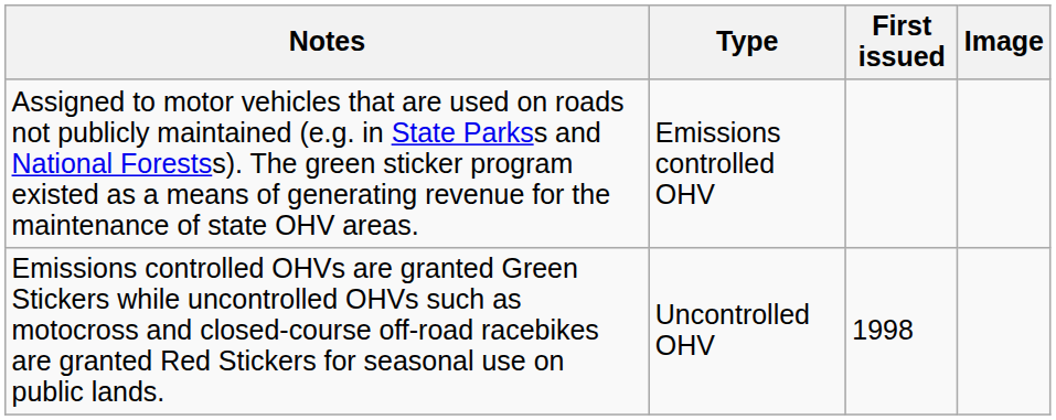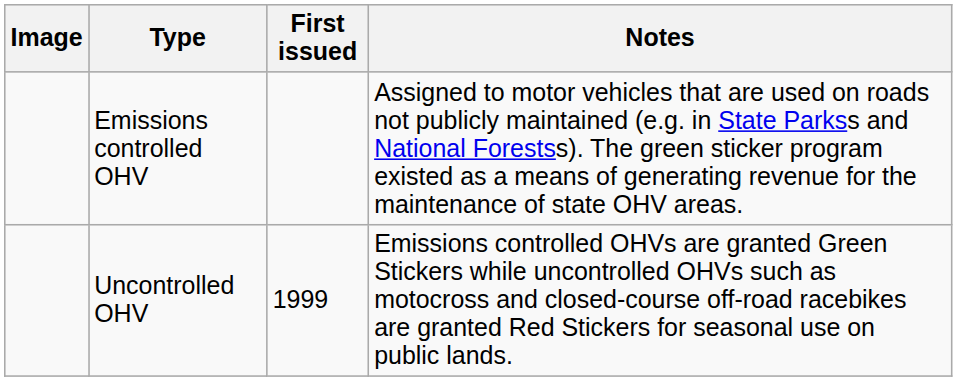columns swapped: Image <-> Notes
Uncontrolled OHV | First issued: 1998 -> 1999
